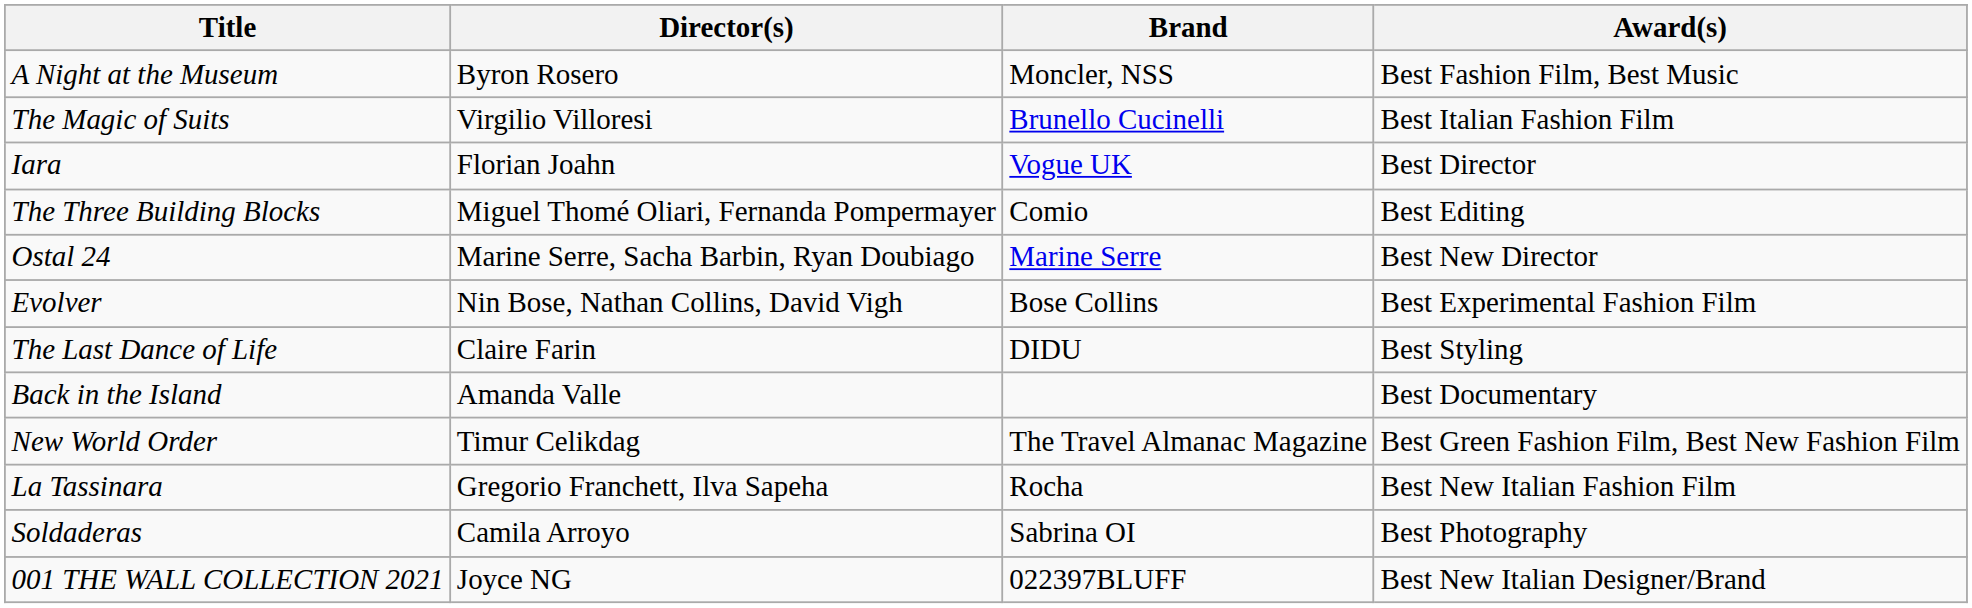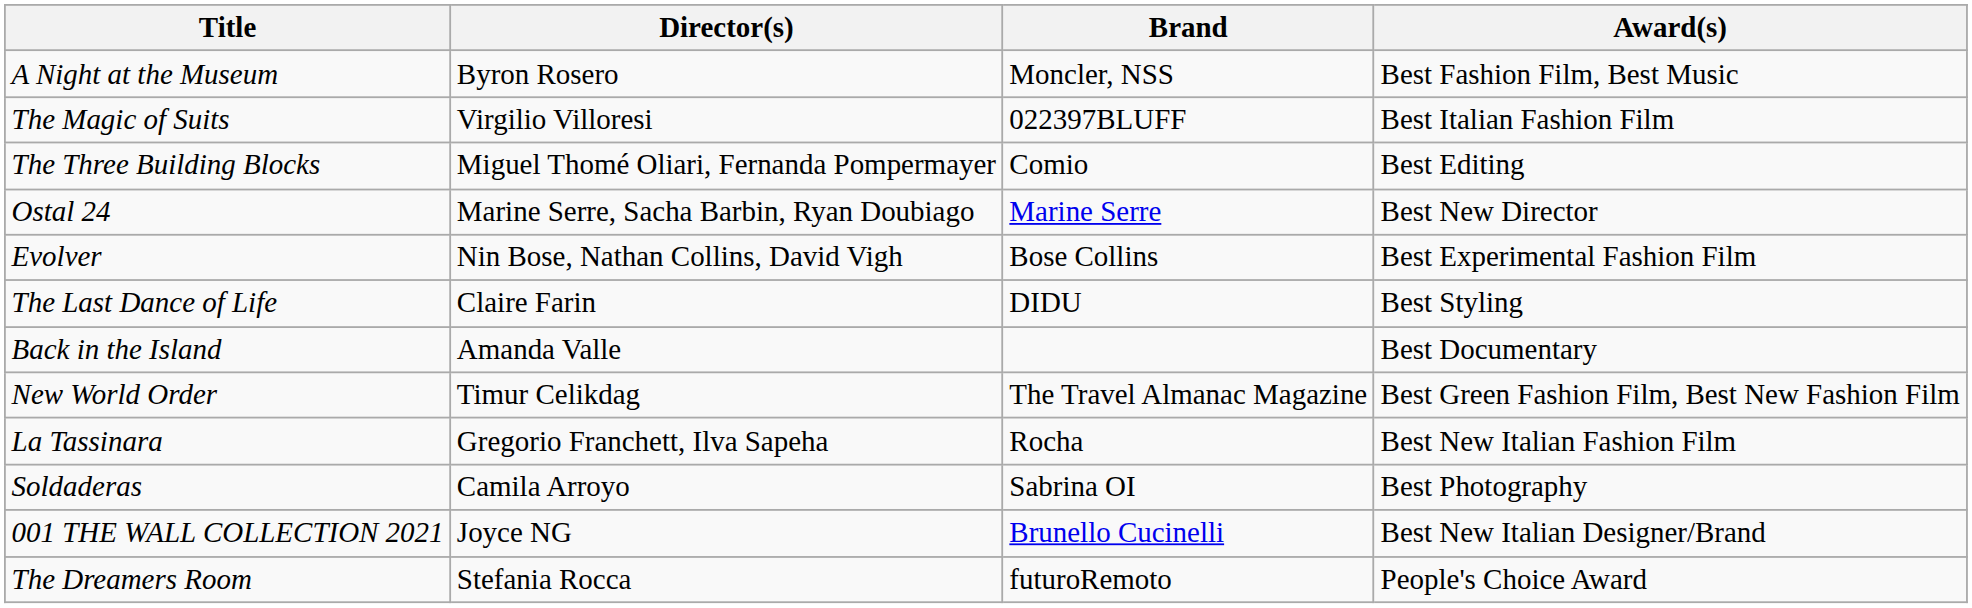The Magic of Suits | Brand: Brunello Cucinelli -> 022397BLUFF
- row: Iara | Florian Joahn | Vogue UK | Best Director
001 THE WALL COLLECTION 2021 | Brand: 022397BLUFF -> Brunello Cucinelli
+ row: The Dreamers Room | Stefania Rocca | futuroRemoto | People's Choice Award
